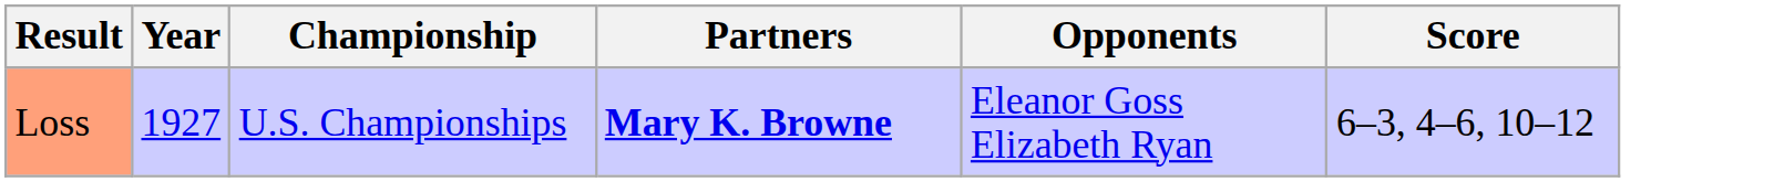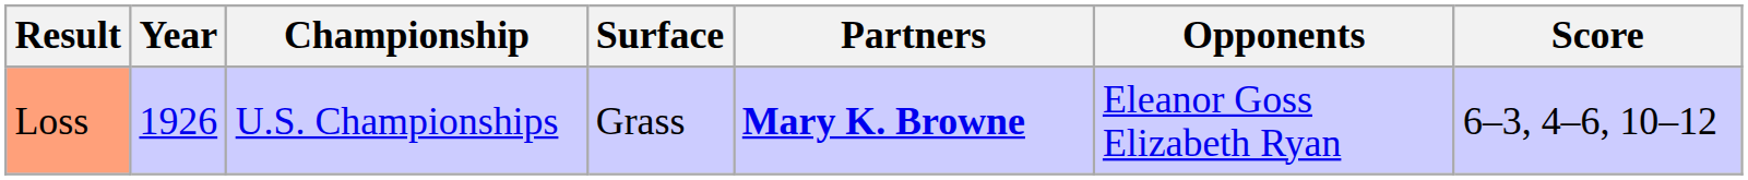+ column: Surface | Grass
Loss | Year: 1927 -> 1926
